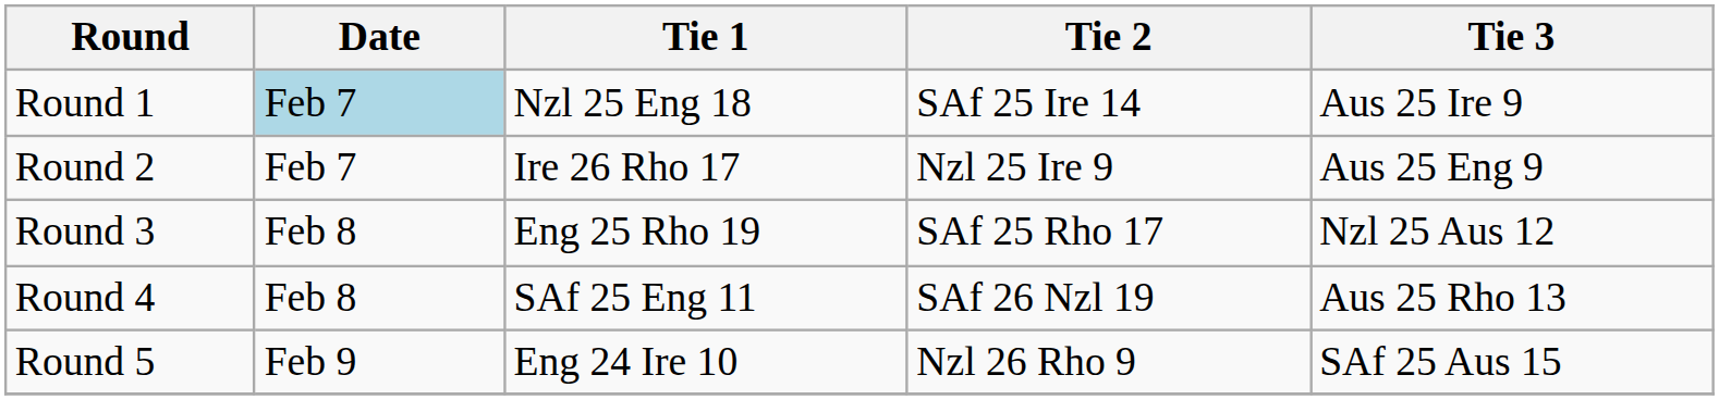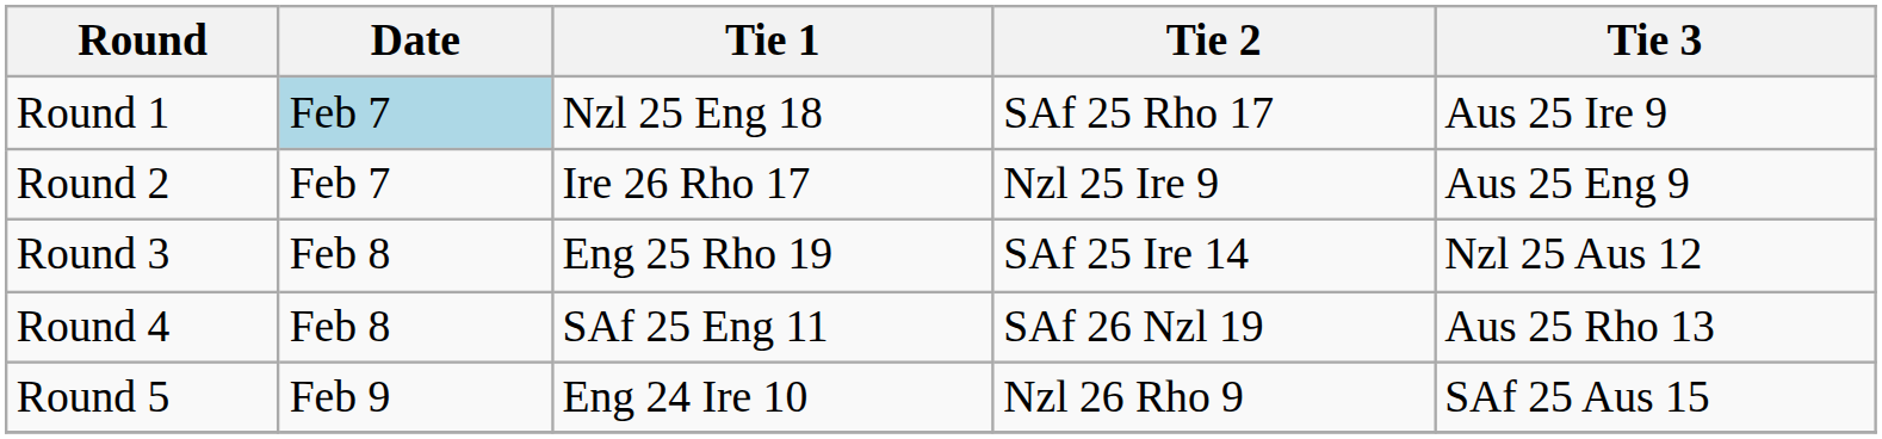Round 1 | Tie 2: SAf 25 Ire 14 -> SAf 25 Rho 17
Round 3 | Tie 2: SAf 25 Rho 17 -> SAf 25 Ire 14
